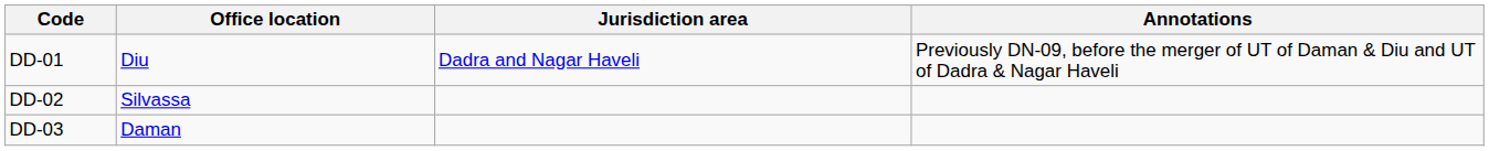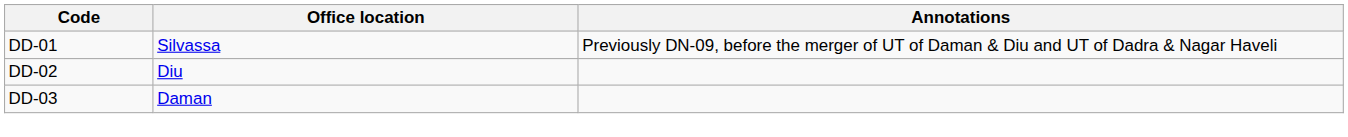- column: Jurisdiction area | Dadra and Nagar Haveli
DD-01 | Office location: Diu -> Silvassa
DD-02 | Office location: Silvassa -> Diu
